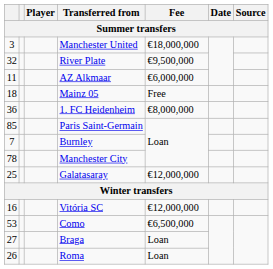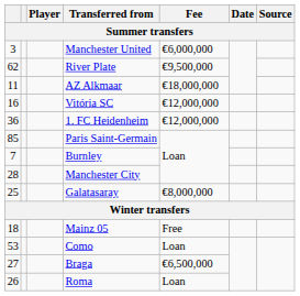Manchester United | Fee: €18,000,000 -> €6,000,000
River Plate | column 1: 32 -> 62
AZ Alkmaar | Fee: €6,000,000 -> €18,000,000
rows swapped: Mainz 05 <-> Vitória SC
1. FC Heidenheim | Fee: €8,000,000 -> €12,000,000
Manchester City | column 1: 78 -> 28
Galatasaray | Fee: €12,000,000 -> €8,000,000
Como | Fee: €6,500,000 -> Loan
Braga | Fee: Loan -> €6,500,000
